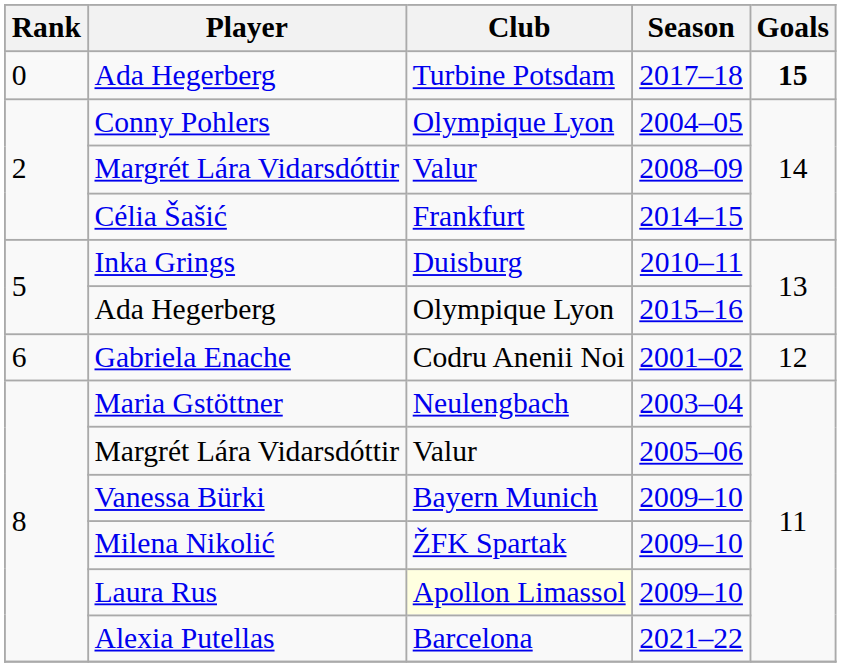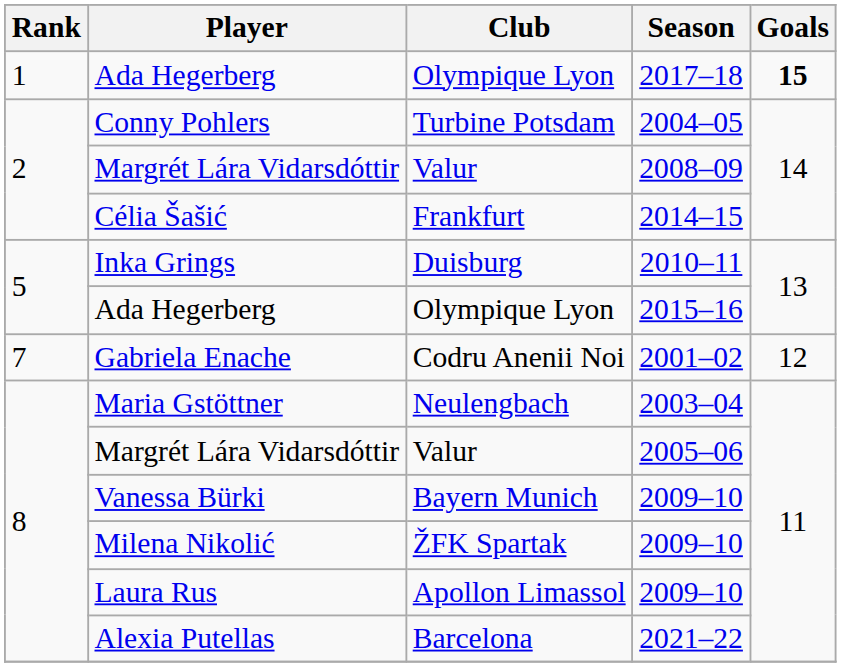Ada Hegerberg / 2017–18 | Rank: 0 -> 1
Ada Hegerberg / 2017–18 | Club: Turbine Potsdam -> Olympique Lyon
Conny Pohlers | Club: Olympique Lyon -> Turbine Potsdam
Gabriela Enache | Rank: 6 -> 7
Laura Rus | Club: lightyellow background -> no background
